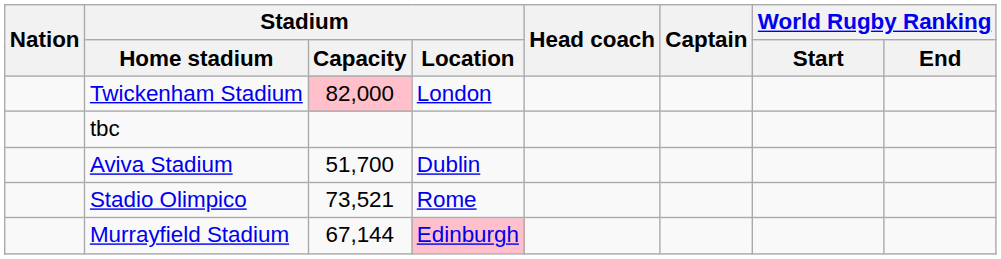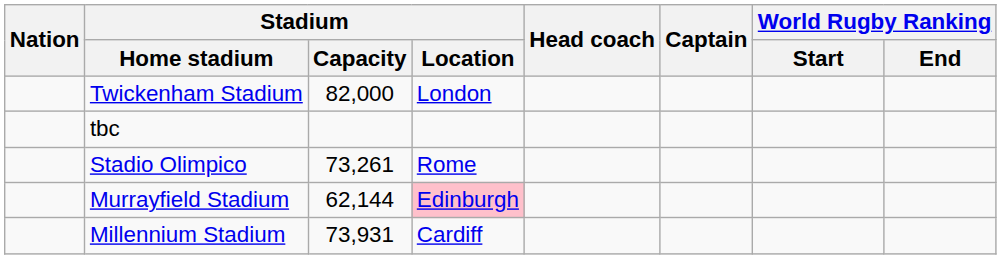Twickenham Stadium | Stadium / Capacity: pink background -> no background
- row: Aviva Stadium | 51,700 | Dublin
Stadio Olimpico | Stadium / Capacity: 73,521 -> 73,261
Murrayfield Stadium | Stadium / Capacity: 67,144 -> 62,144
+ row: Millennium Stadium | 73,931 | Cardiff
